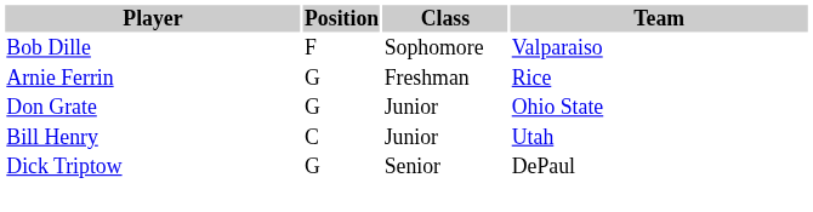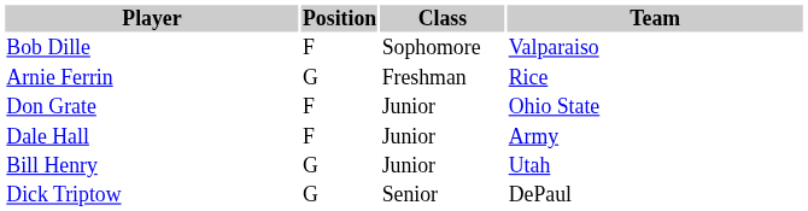Don Grate | Position: G -> F
+ row: Dale Hall | F | Junior | Army
Bill Henry | Position: C -> G
